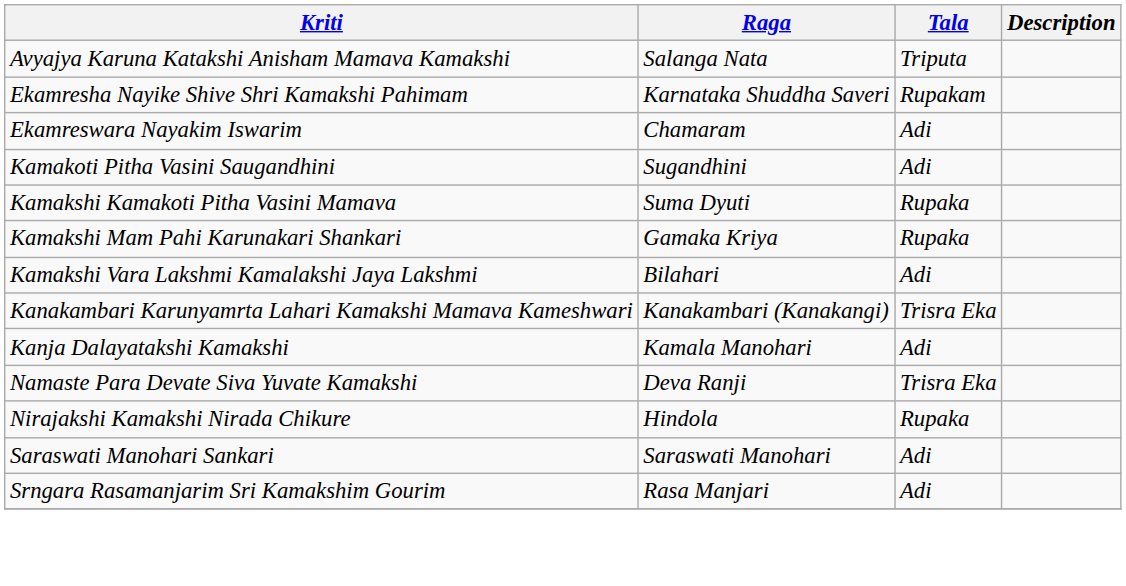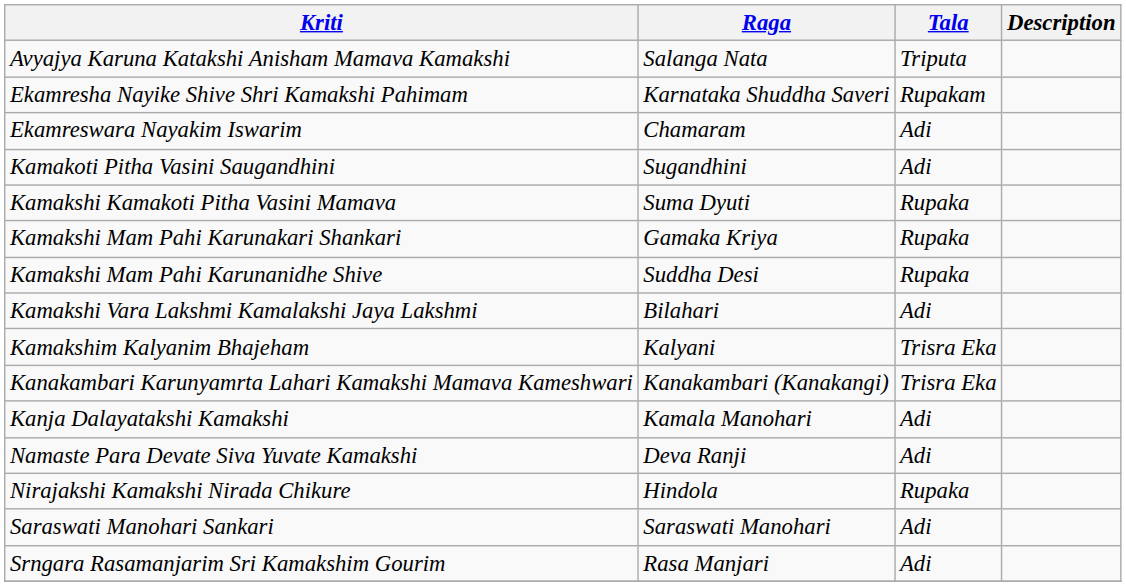+ row: Kamakshi Mam Pahi Karunanidhe Shive | Suddha Desi | Rupaka
+ row: Kamakshim Kalyanim Bhajeham | Kalyani | Trisra Eka
Namaste Para Devate Siva Yuvate Kamakshi | Tala: Trisra Eka -> Adi
